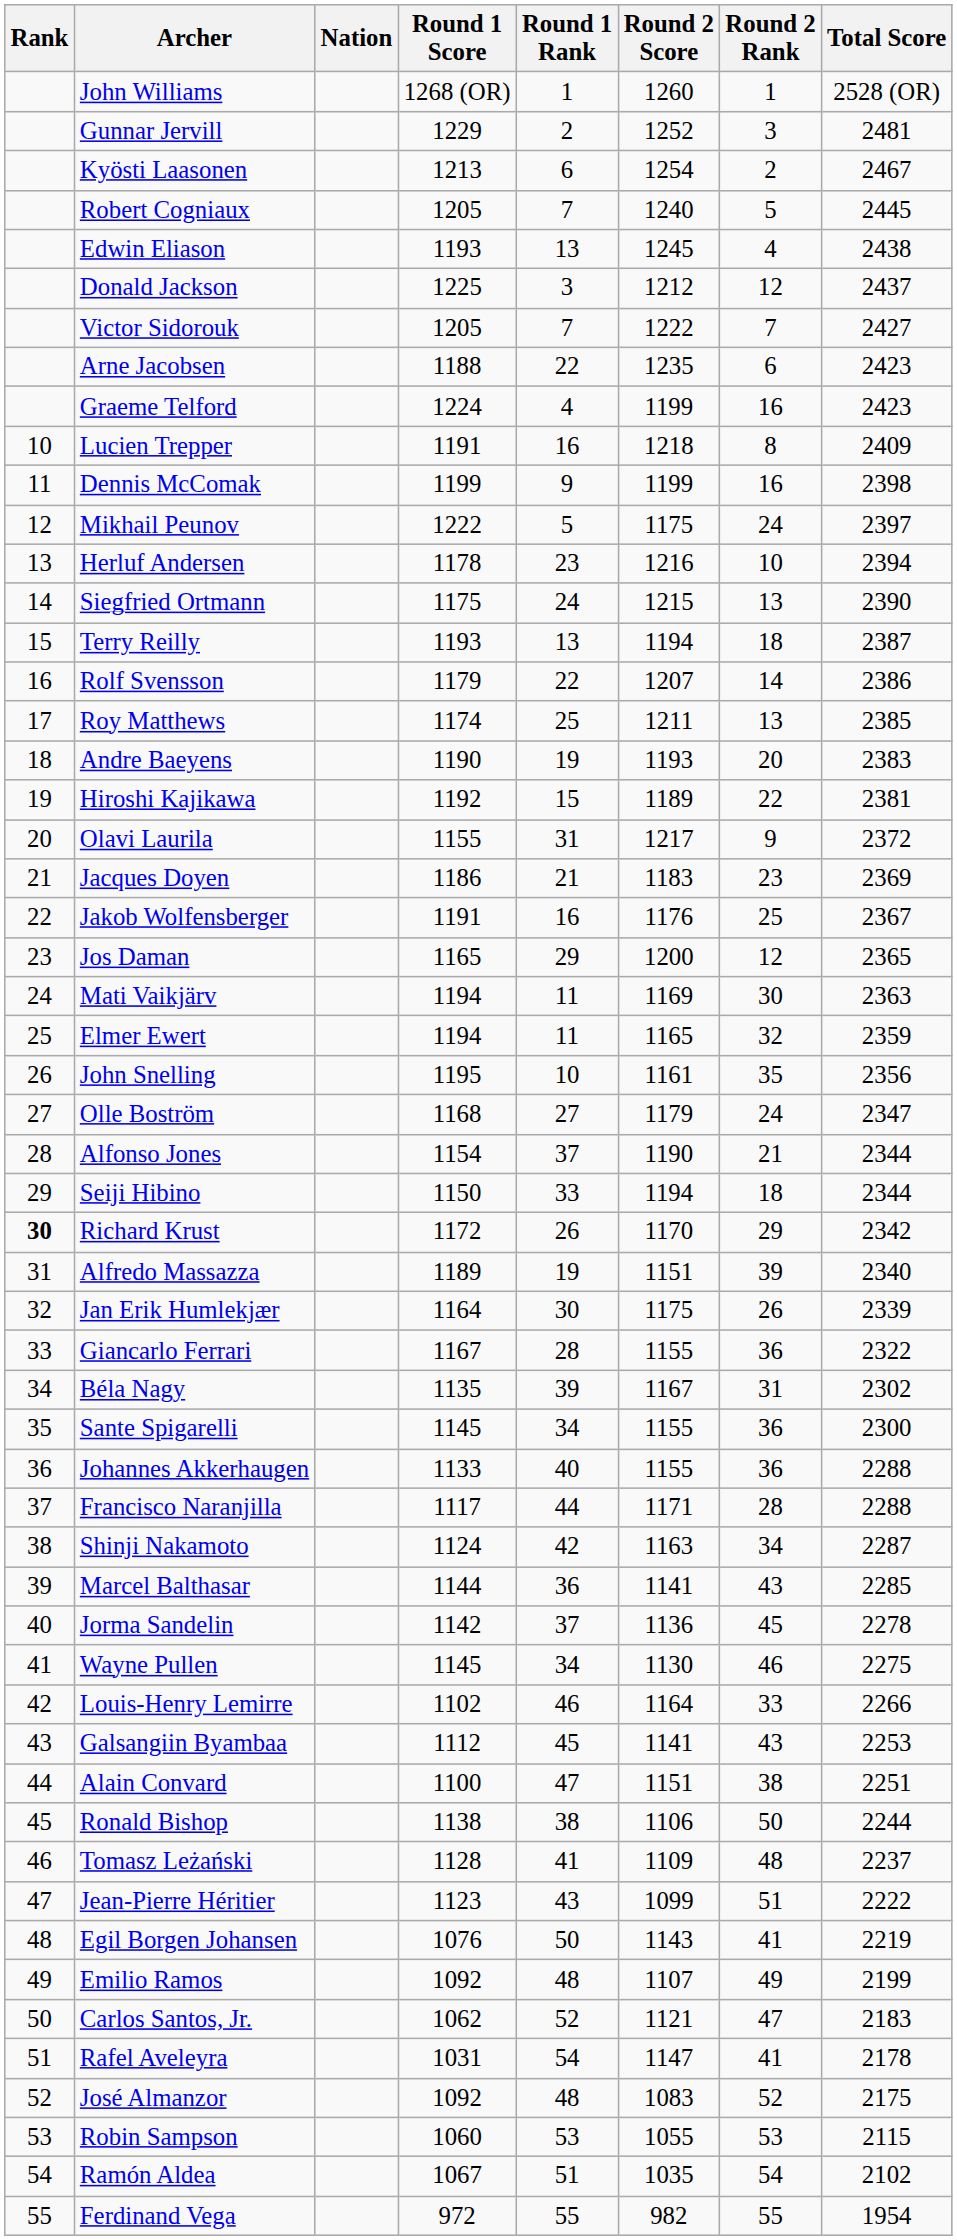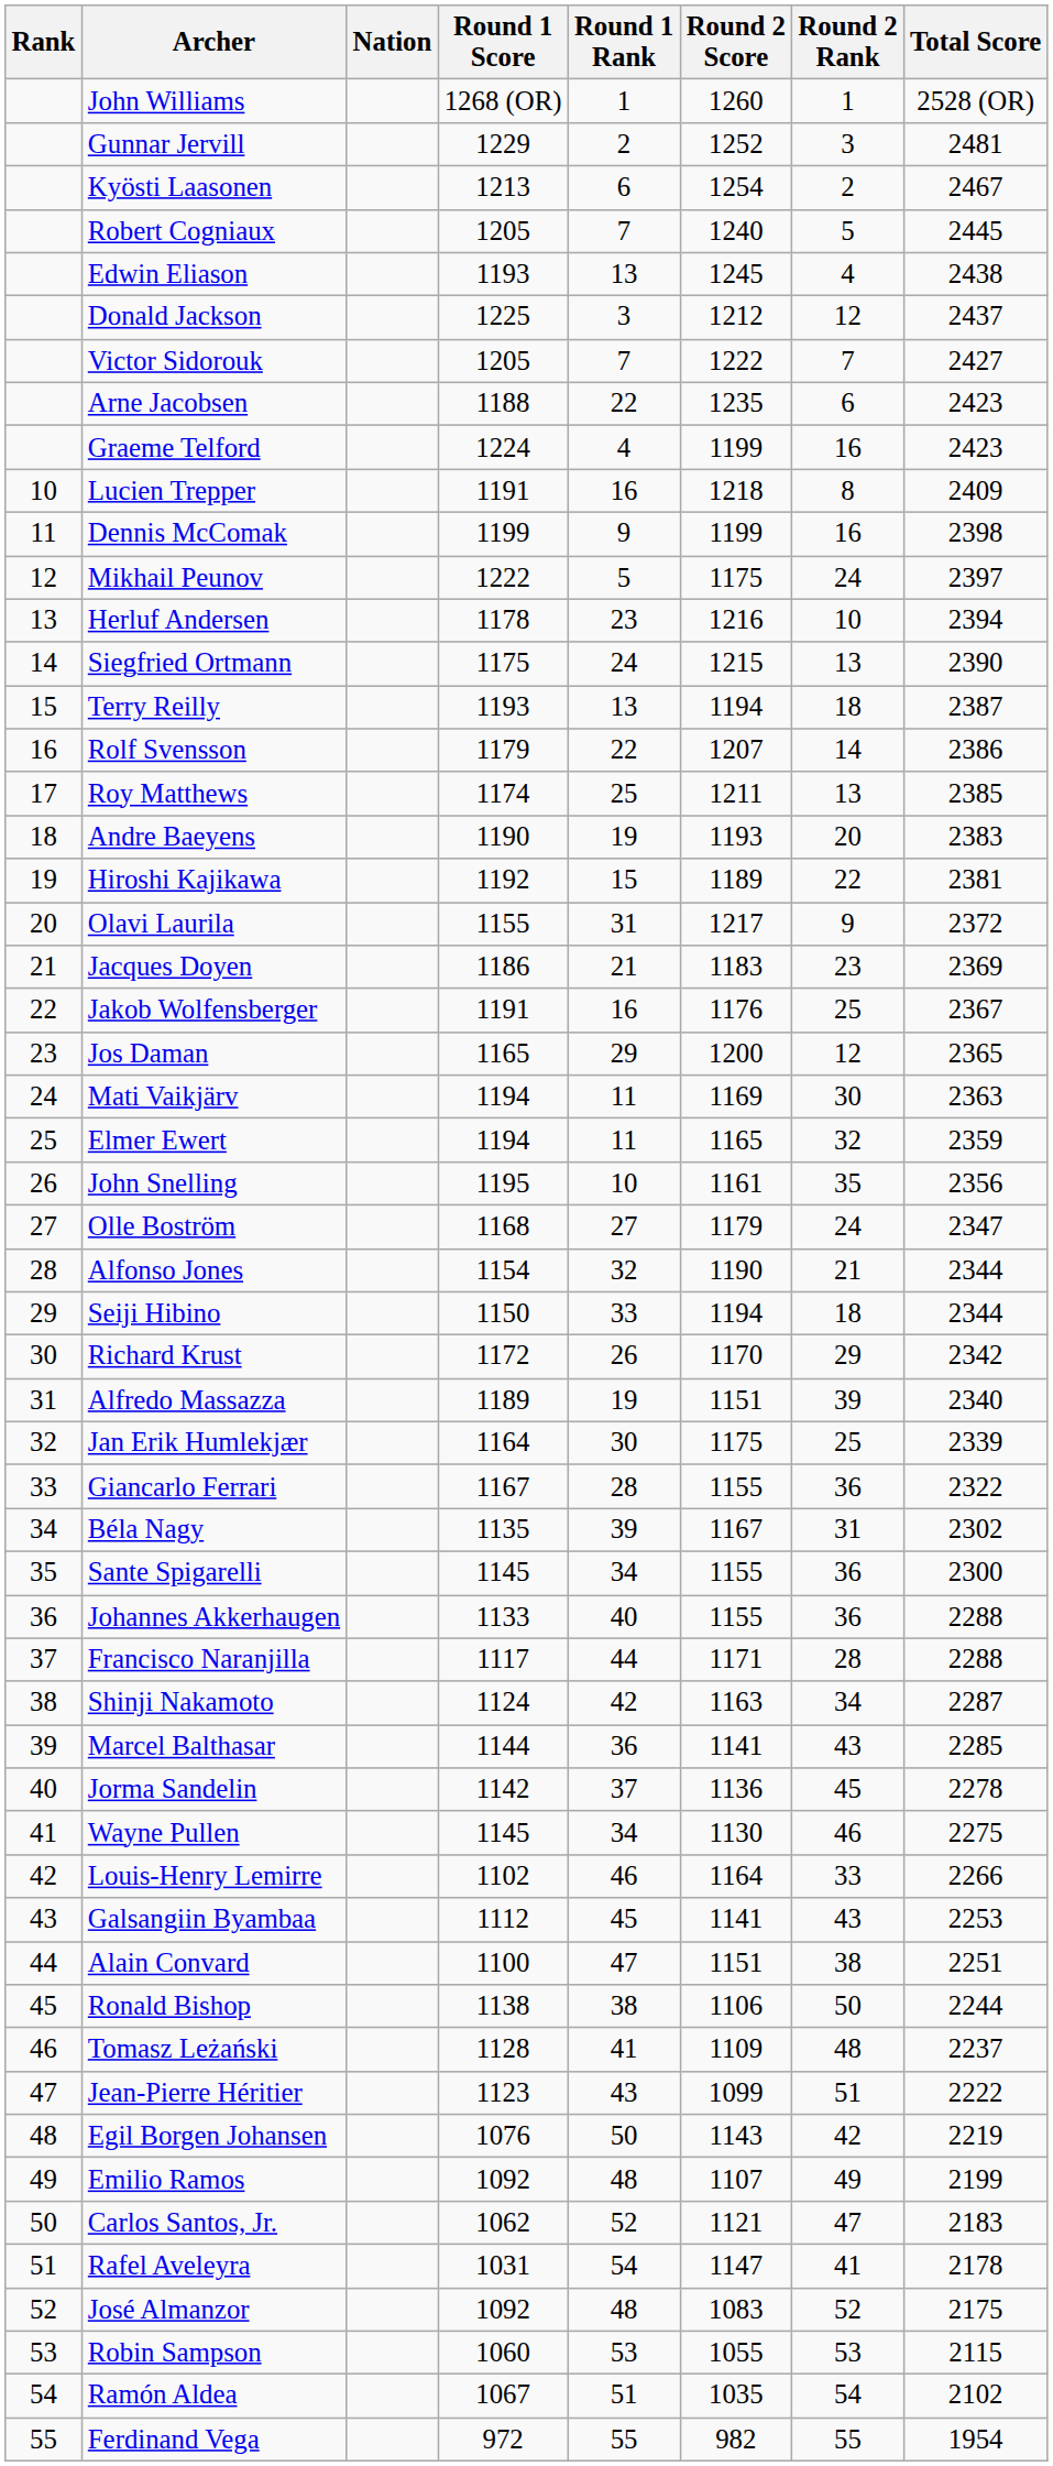Alfonso Jones | Round 1 Rank: 37 -> 32
Richard Krust | Rank: bold -> normal
Jan Erik Humlekjær | Round 2 Rank: 26 -> 25
Egil Borgen Johansen | Round 2 Rank: 41 -> 42
